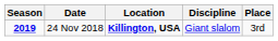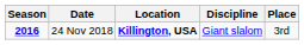24 Nov 2018 | Season: 2019 -> 2016
